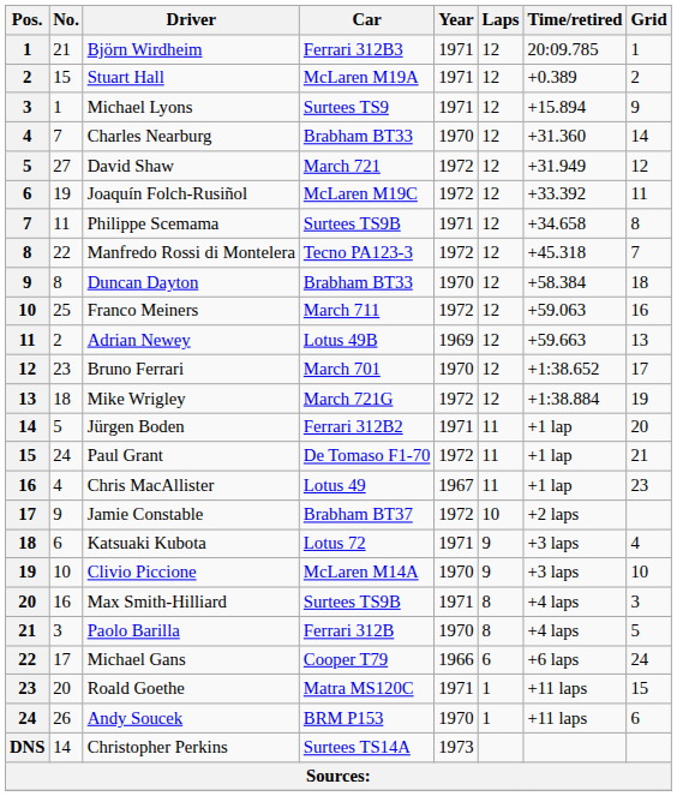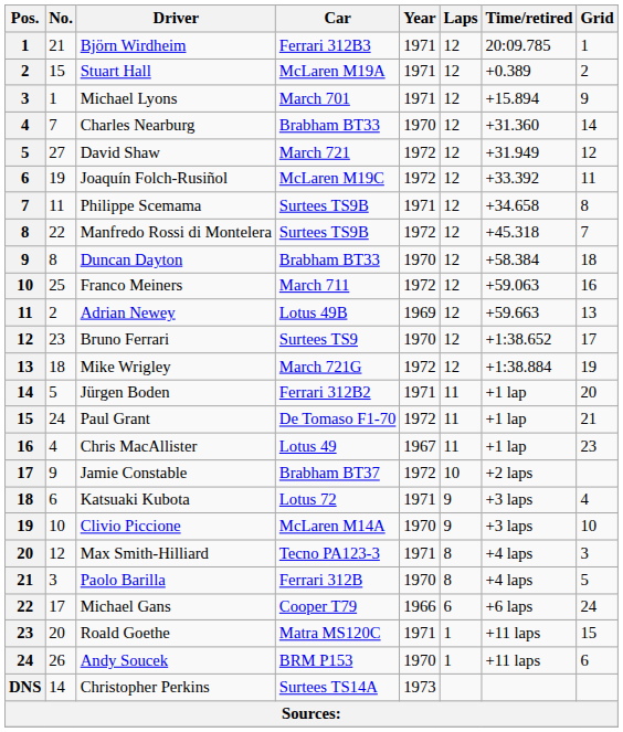Michael Lyons | Car: Surtees TS9 -> March 701
Manfredo Rossi di Montelera | Car: Tecno PA123-3 -> Surtees TS9B
Bruno Ferrari | Car: March 701 -> Surtees TS9
Max Smith-Hilliard | No.: 16 -> 12
Max Smith-Hilliard | Car: Surtees TS9B -> Tecno PA123-3
